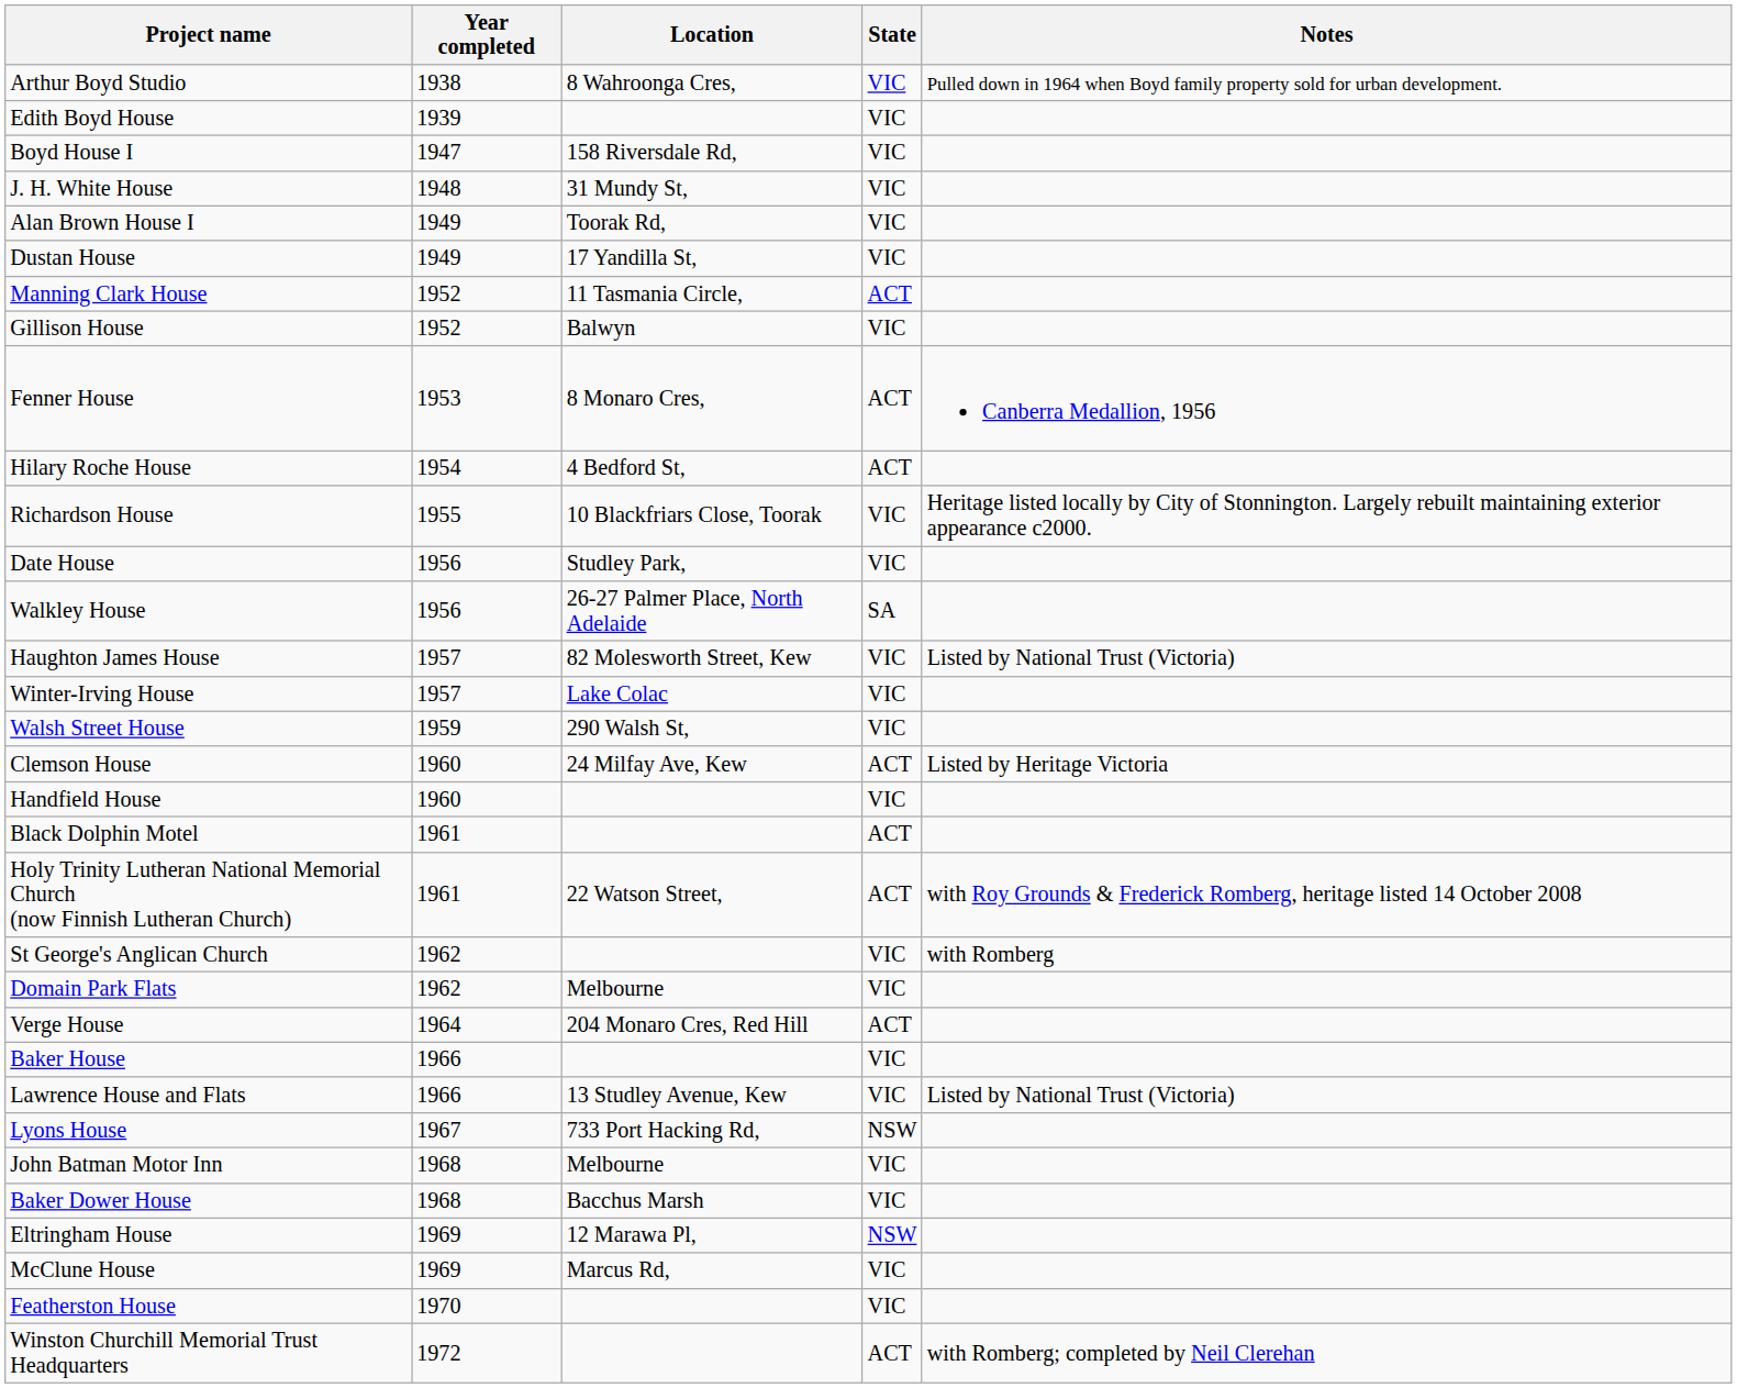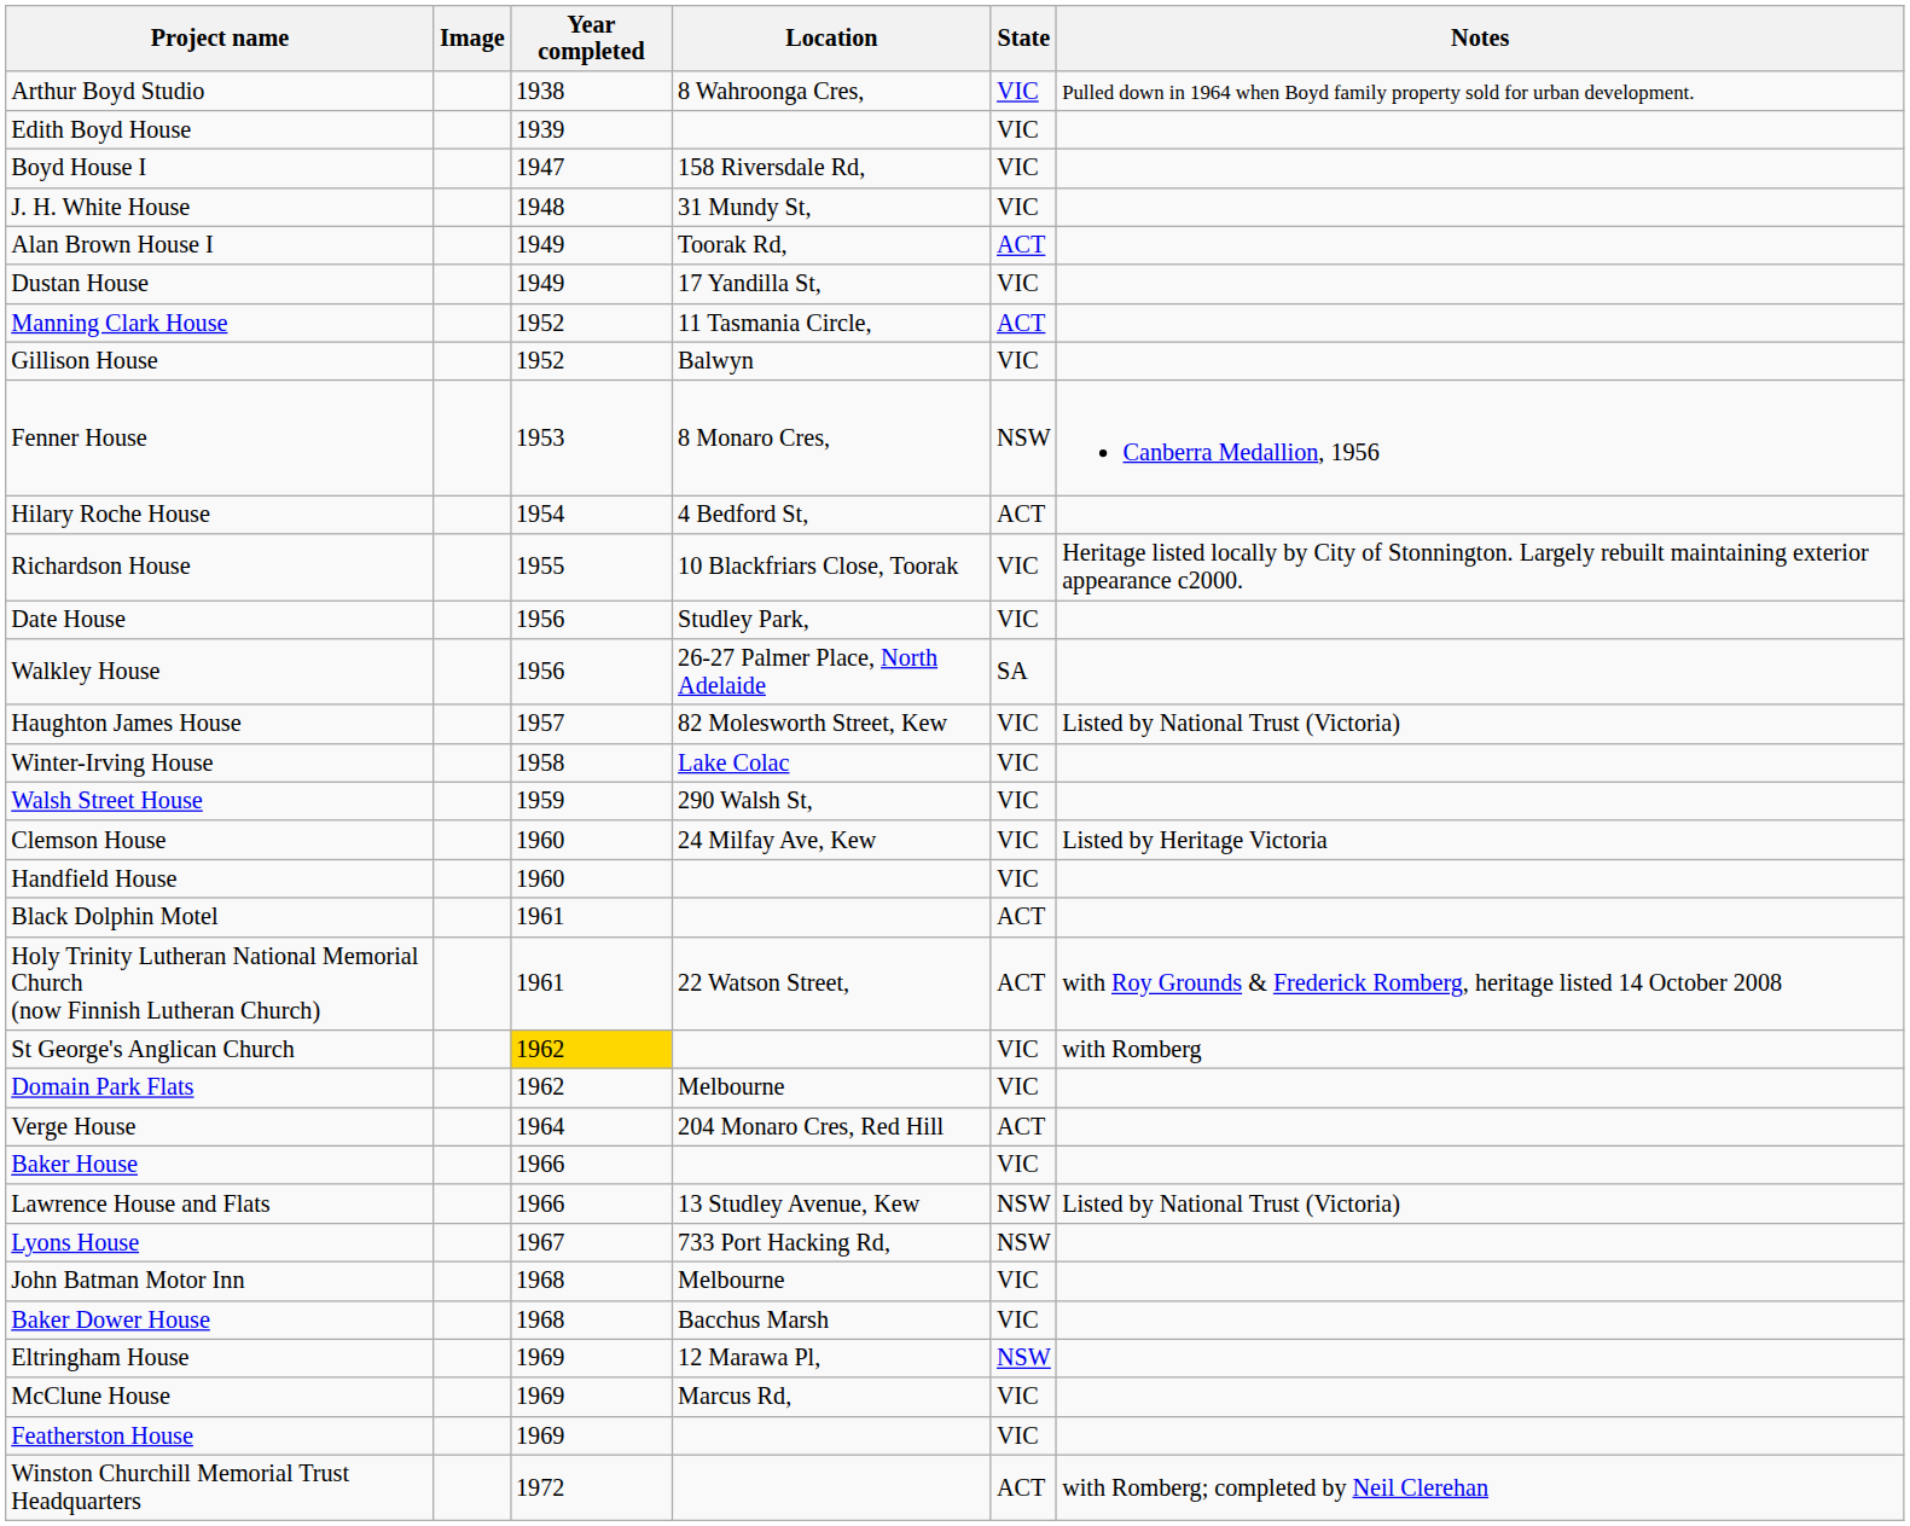+ column: Image
Alan Brown House I | State: VIC -> ACT
Fenner House | State: ACT -> NSW
Winter-Irving House | Year completed: 1957 -> 1958
Clemson House | State: ACT -> VIC
St George's Anglican Church | Year completed: no background -> gold background
Lawrence House and Flats | State: VIC -> NSW
Featherston House | Year completed: 1970 -> 1969
